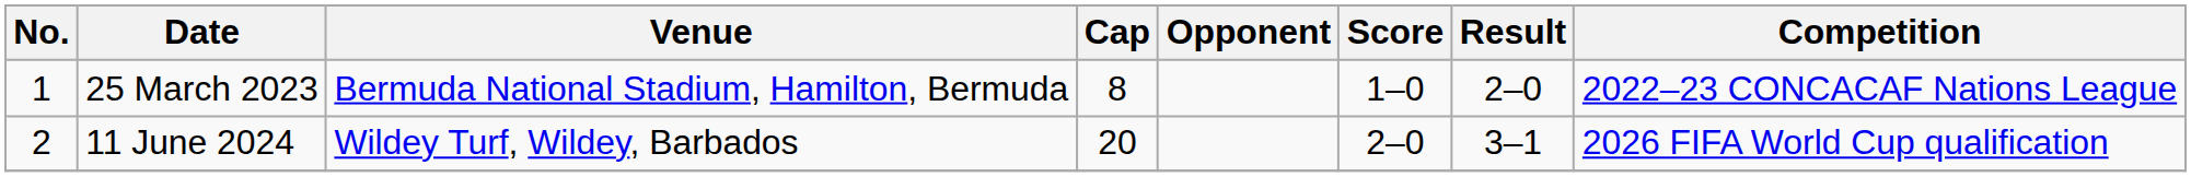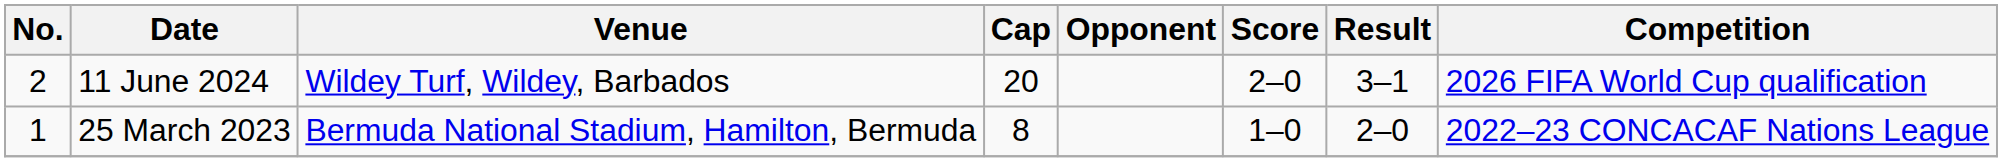rows swapped: 25 March 2023 <-> 11 June 2024
